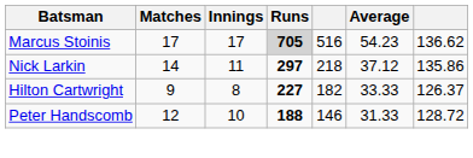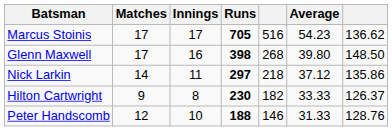Marcus Stoinis | Runs: lightgrey background -> no background
+ row: Glenn Maxwell | 17 | 16 | 398 | 268 | 39.80 | 148.50
Hilton Cartwright | Runs: 227 -> 230
Peter Handscomb | column 7: 128.72 -> 128.76
